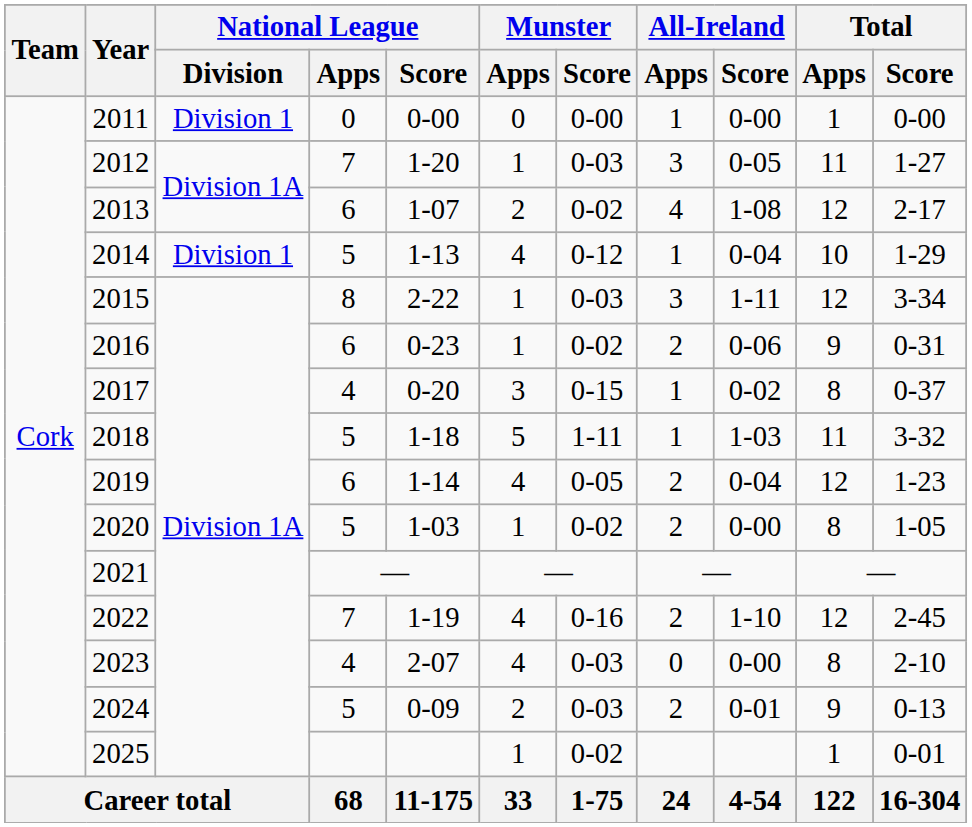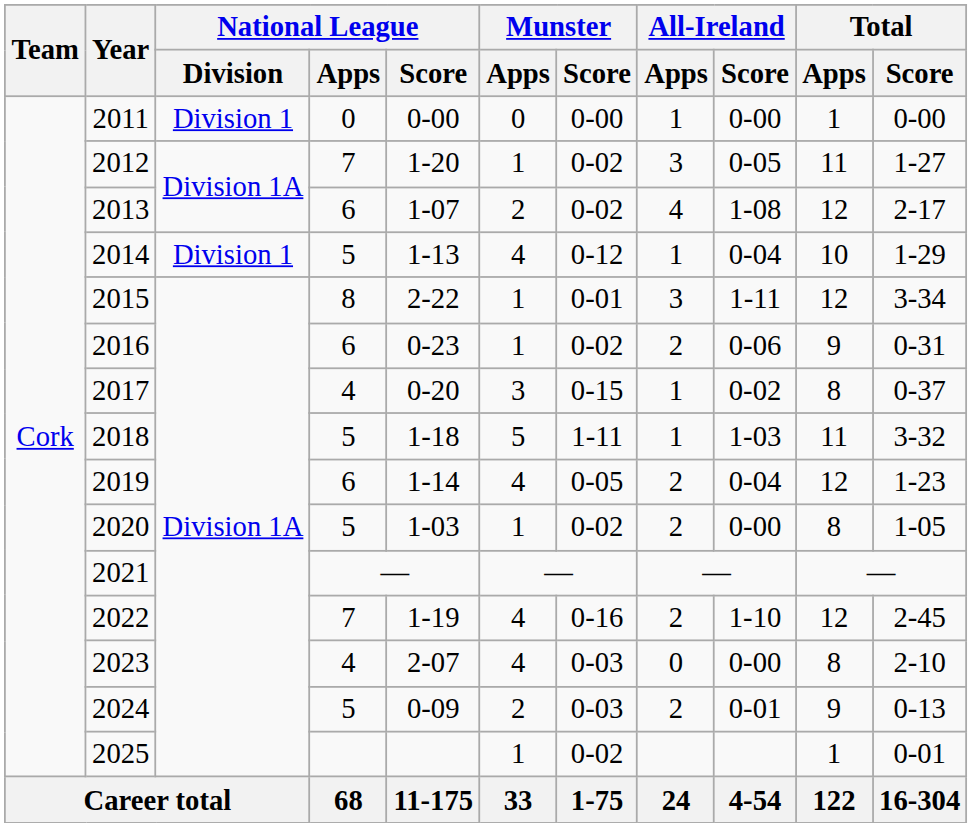2012 | Munster / Score: 0-03 -> 0-02
2015 | Munster / Score: 0-03 -> 0-01
